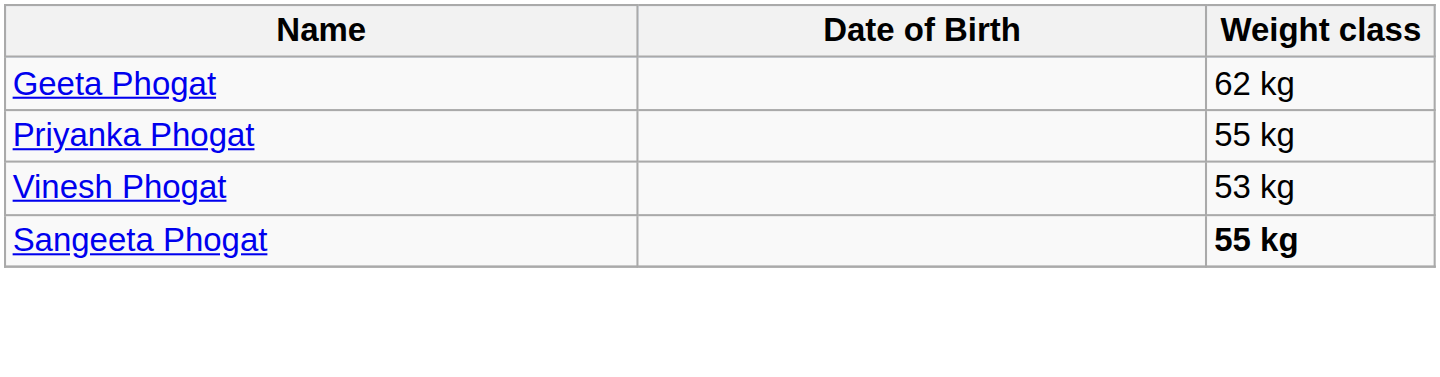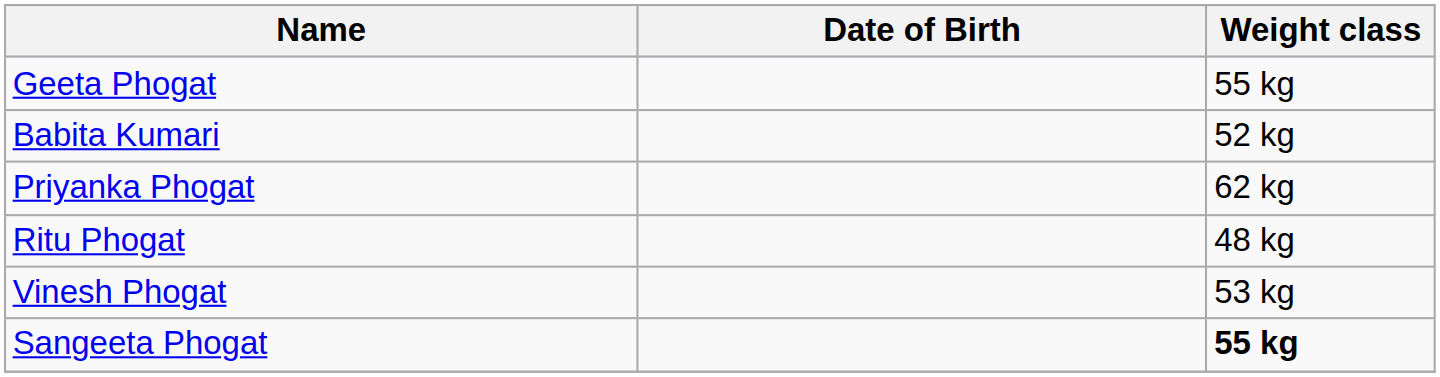Geeta Phogat | Weight class: 62 kg -> 55 kg
+ row: Babita Kumari | 52 kg
Priyanka Phogat | Weight class: 55 kg -> 62 kg
+ row: Ritu Phogat | 48 kg
